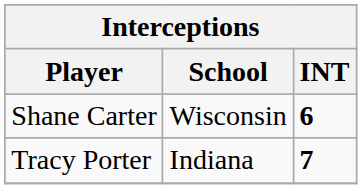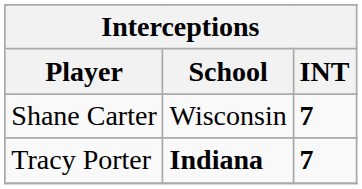Shane Carter | INT: 6 -> 7
Tracy Porter | School: normal -> bold
